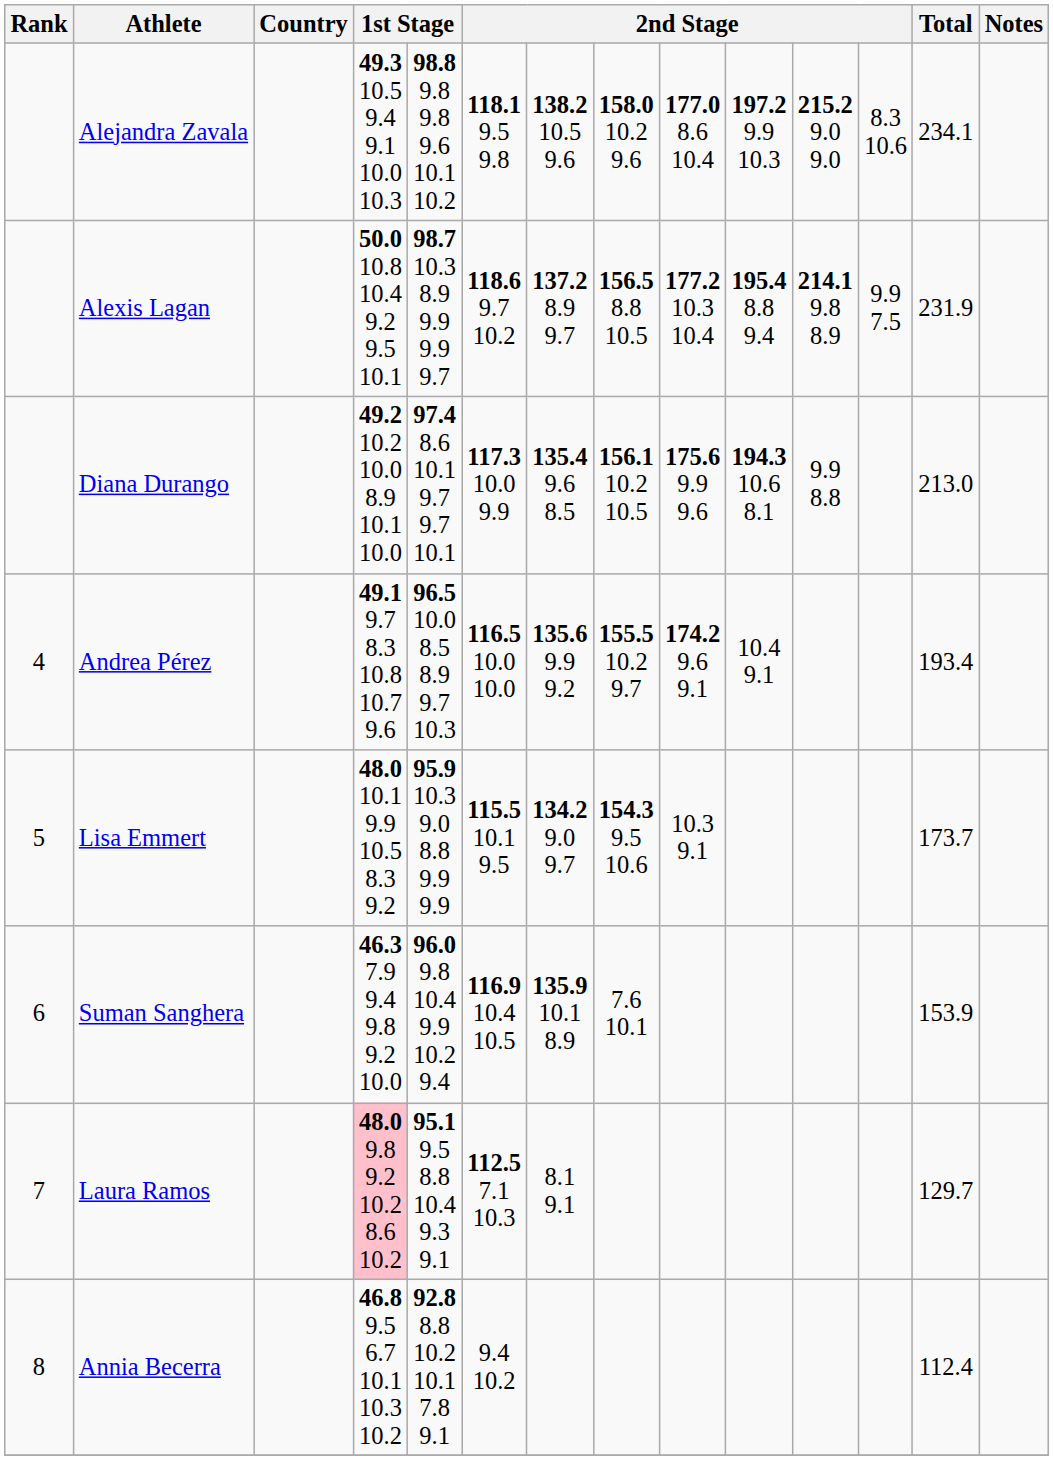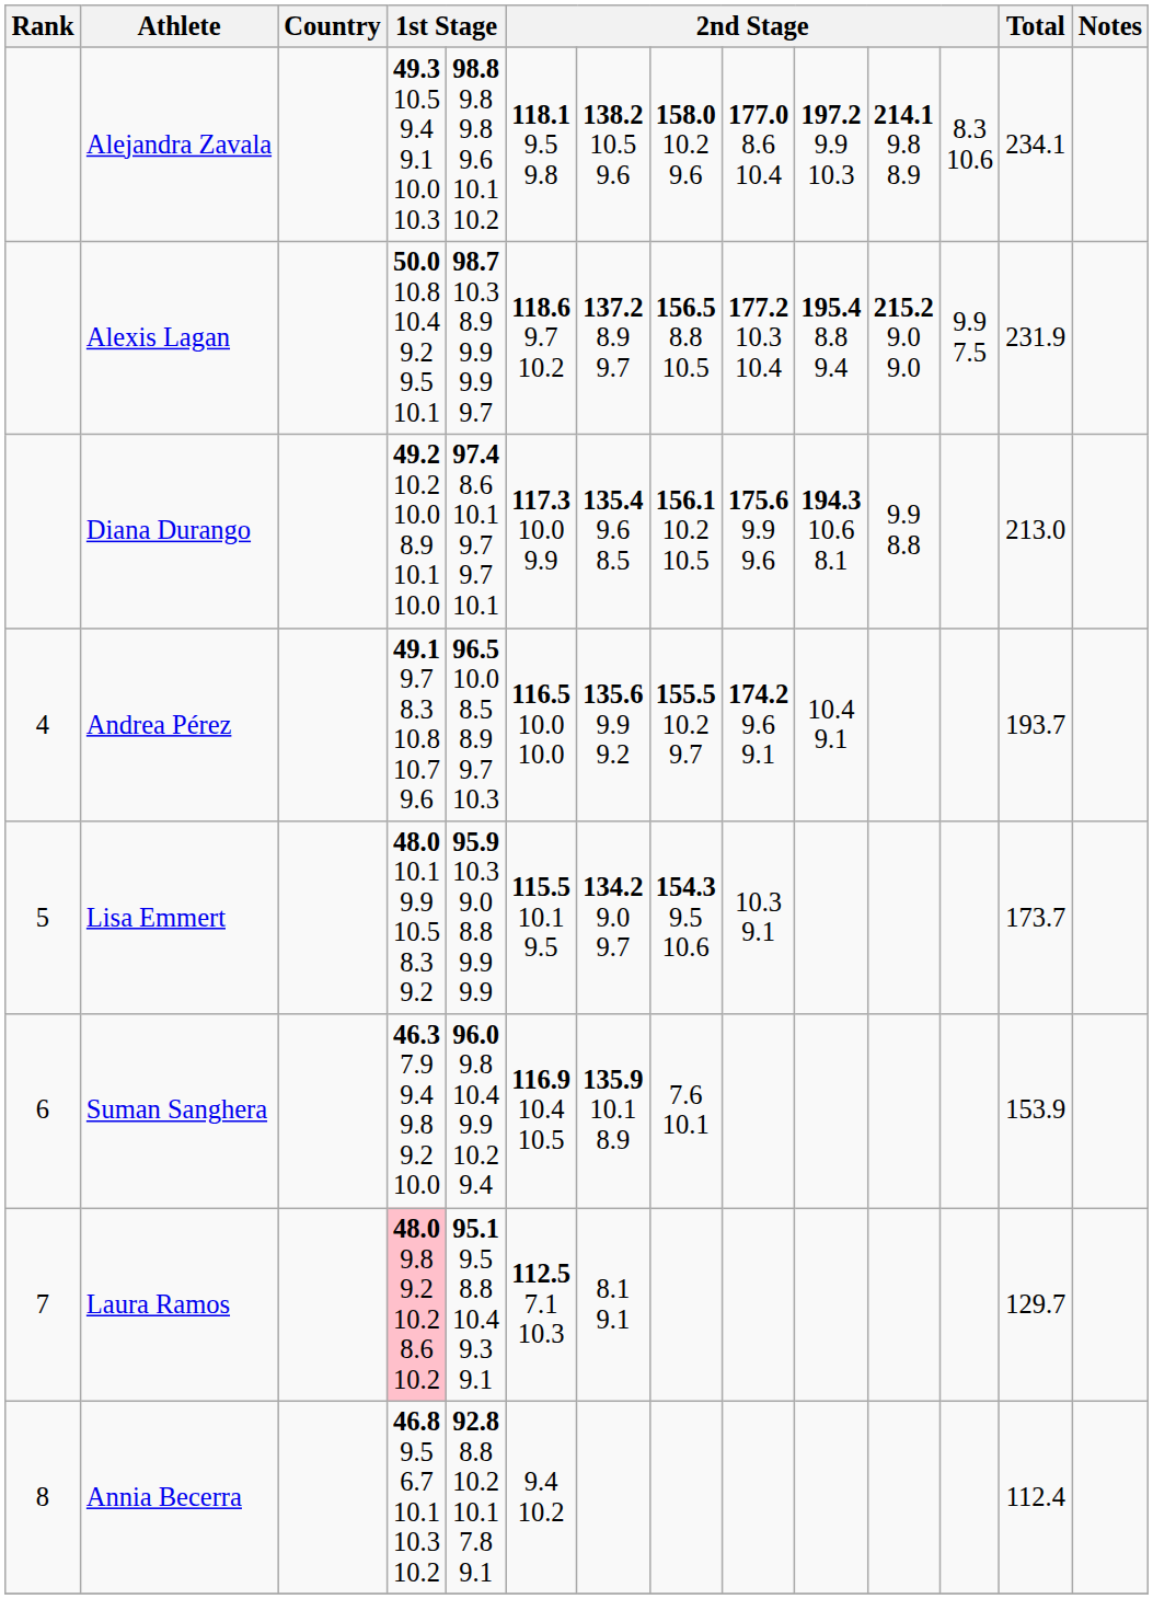Alejandra Zavala | column 11: 215.2 9.0 9.0 -> 214.1 9.8 8.9
Alexis Lagan | column 11: 214.1 9.8 8.9 -> 215.2 9.0 9.0
Andrea Pérez | Total: 193.4 -> 193.7
